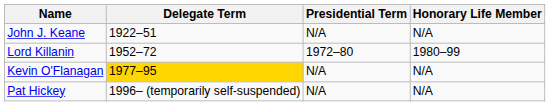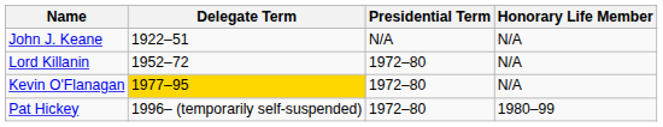Lord Killanin | Honorary Life Member: 1980–99 -> N/A
Kevin O'Flanagan | Presidential Term: N/A -> 1972–80
Pat Hickey | Presidential Term: N/A -> 1972–80
Pat Hickey | Honorary Life Member: N/A -> 1980–99
